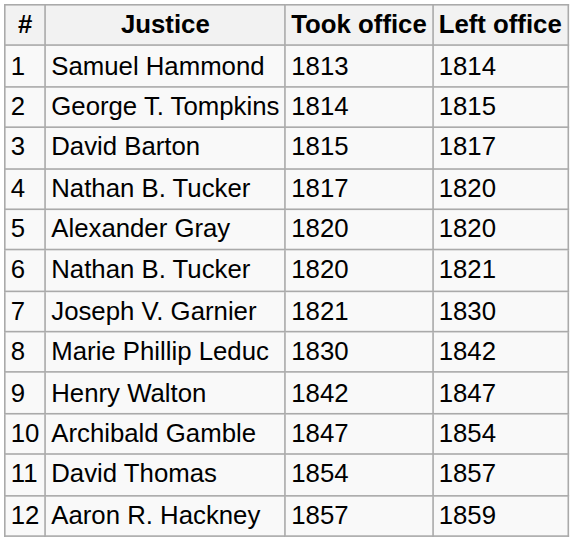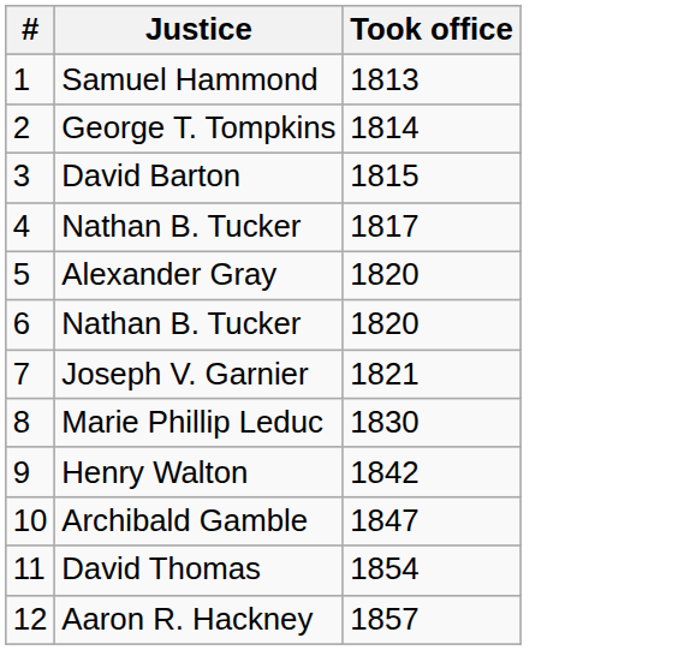- column: Left office | 1814 | 1815 | 1817 | 1820 | 1820 | 1821 | 1830 | 1842 | 1847 | 1854 | 1857 | 1859
